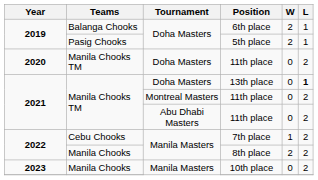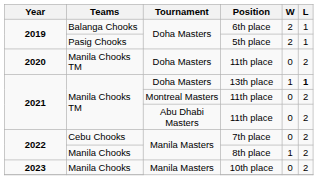13th place | W: 0 -> 1
7th place | W: 1 -> 0
8th place | W: 2 -> 1
